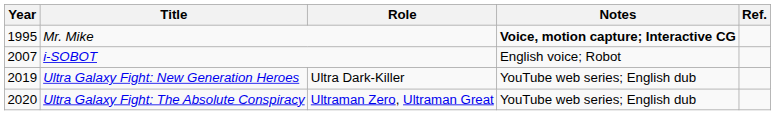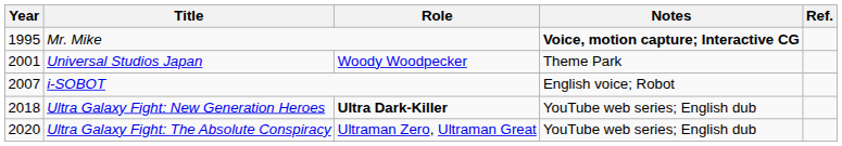+ row: 2001 | Universal Studios Japan | Woody Woodpecker | Theme Park
Ultra Galaxy Fight: New Generation Heroes | Year: 2019 -> 2018
Ultra Galaxy Fight: New Generation Heroes | Role: normal -> bold
